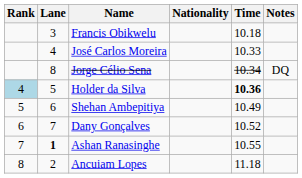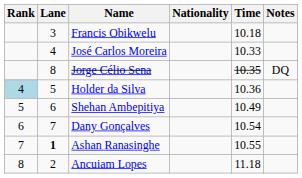Jorge Célio Sena | Time: 10.34 -> 10.35
Holder da Silva | Time: bold -> normal
Dany Gonçalves | Time: 10.52 -> 10.54
